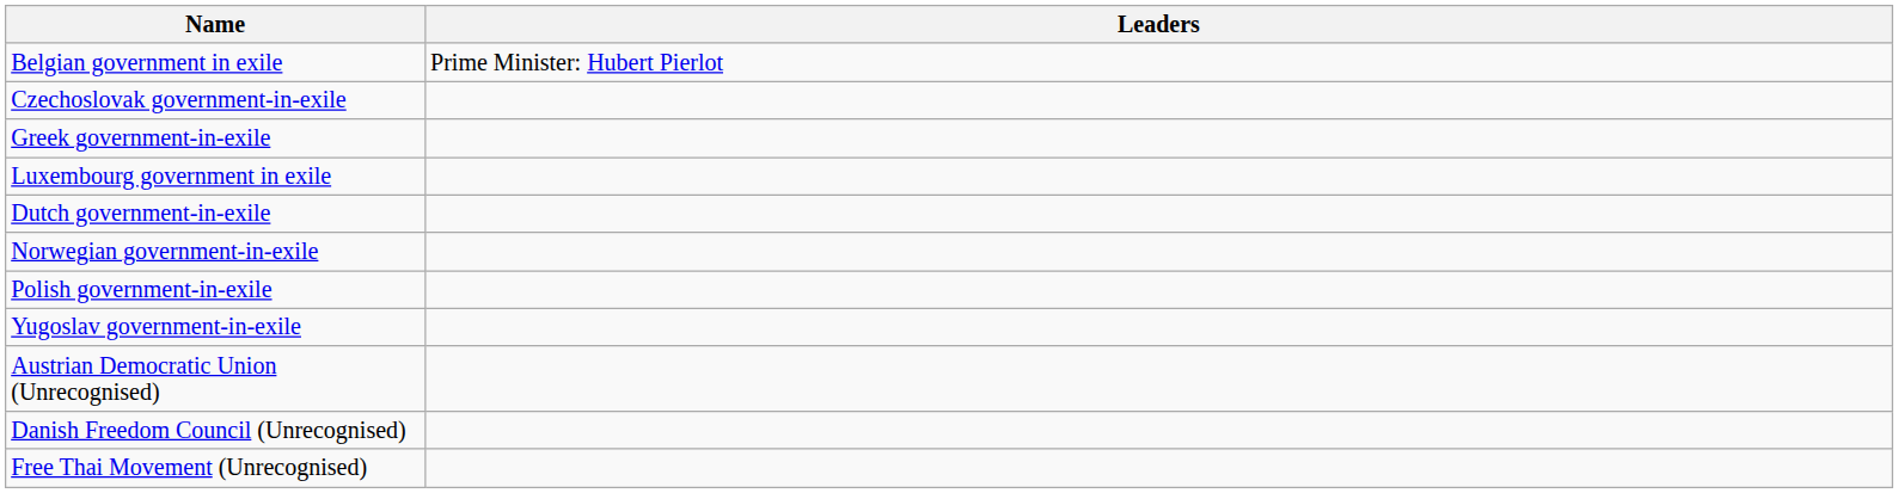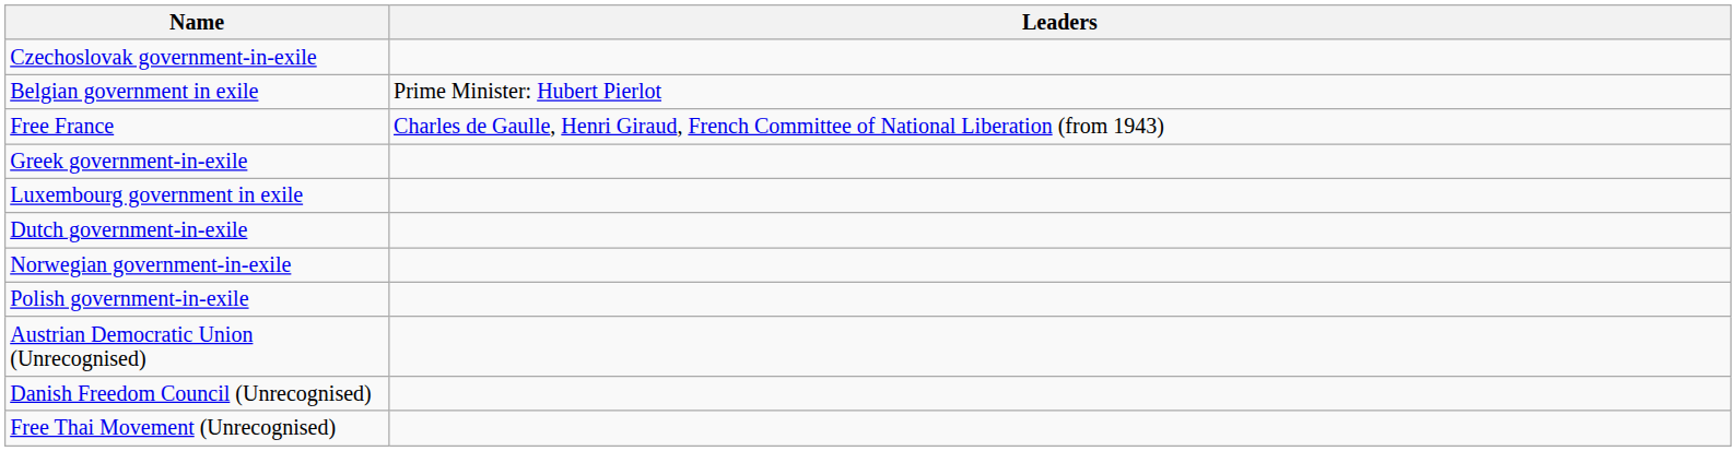rows swapped: Belgian government in exile <-> Czechoslovak government-in-exile
+ row: Free France | Charles de Gaulle, Henri Giraud, French Committee of National Liberation (from 1943)
- row: Yugoslav government-in-exile
